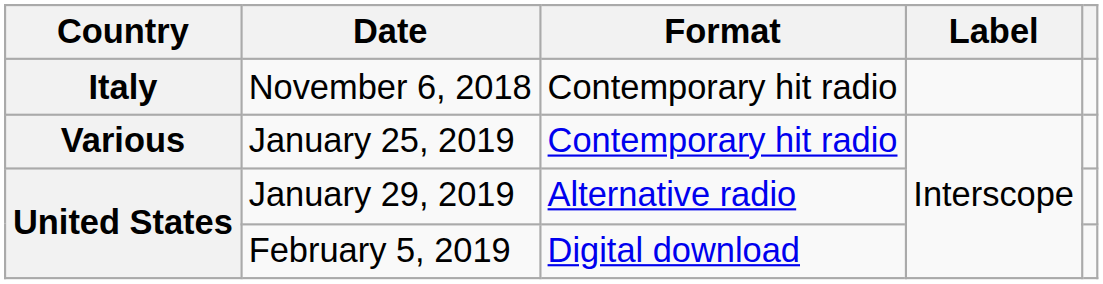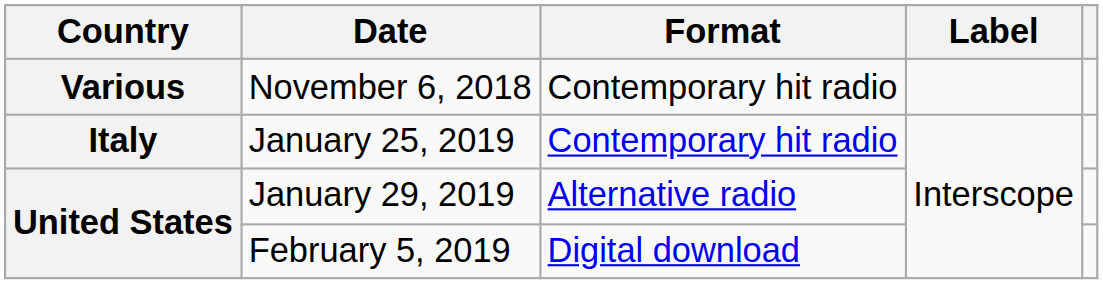November 6, 2018 | Country: Italy -> Various
January 25, 2019 | Country: Various -> Italy
